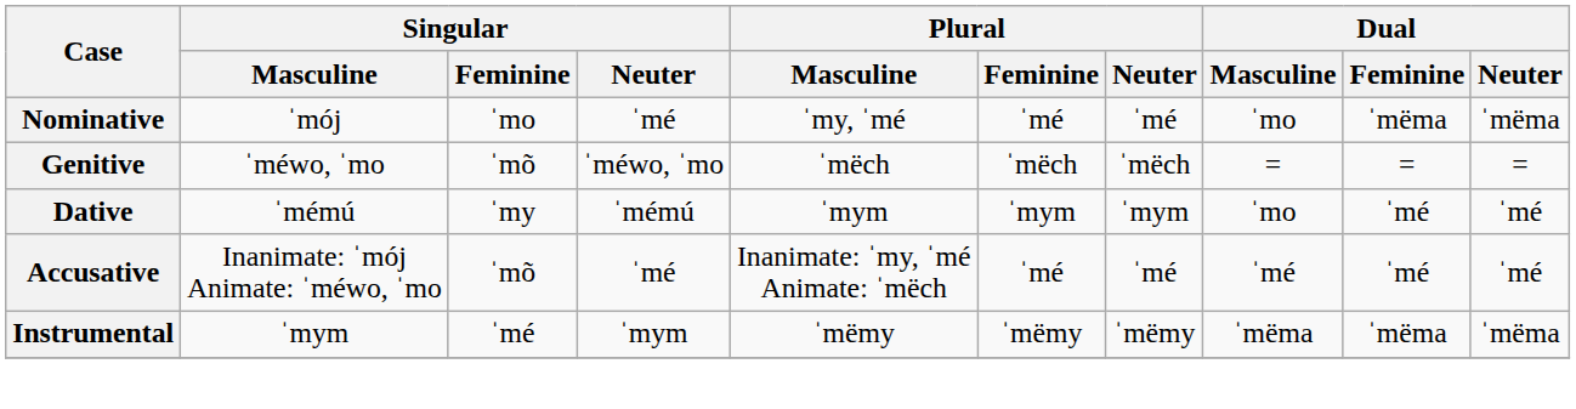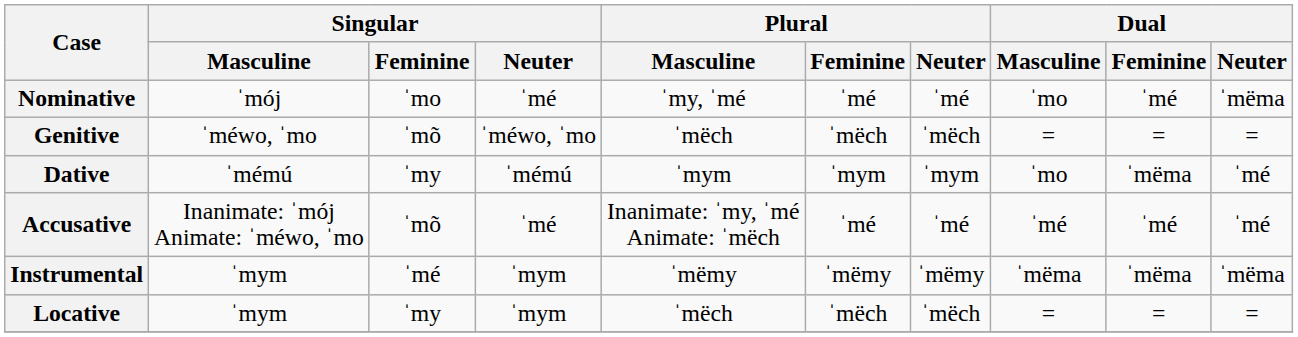Nominative | Dual / Feminine: ˈmëma -> ˈmé
Dative | Dual / Feminine: ˈmé -> ˈmëma
+ row: Locative | ˈmym | ˈmy | ˈmym | ˈmëch | ˈmëch | ˈmëch | = | = | =
